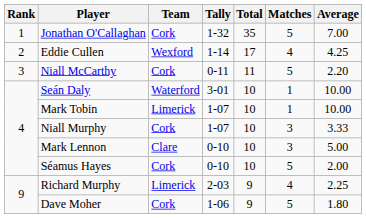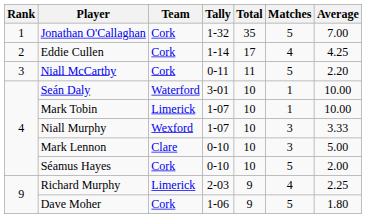Eddie Cullen | Team: Wexford -> Cork
Niall Murphy | Team: Cork -> Wexford
